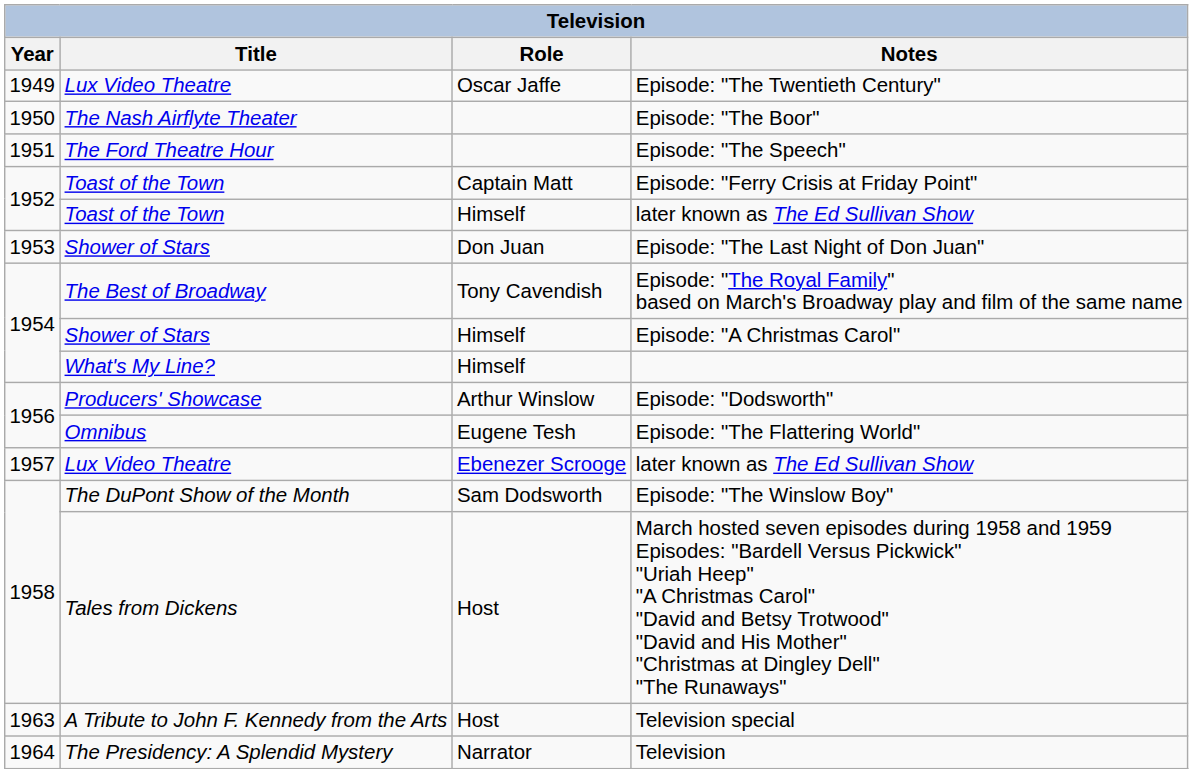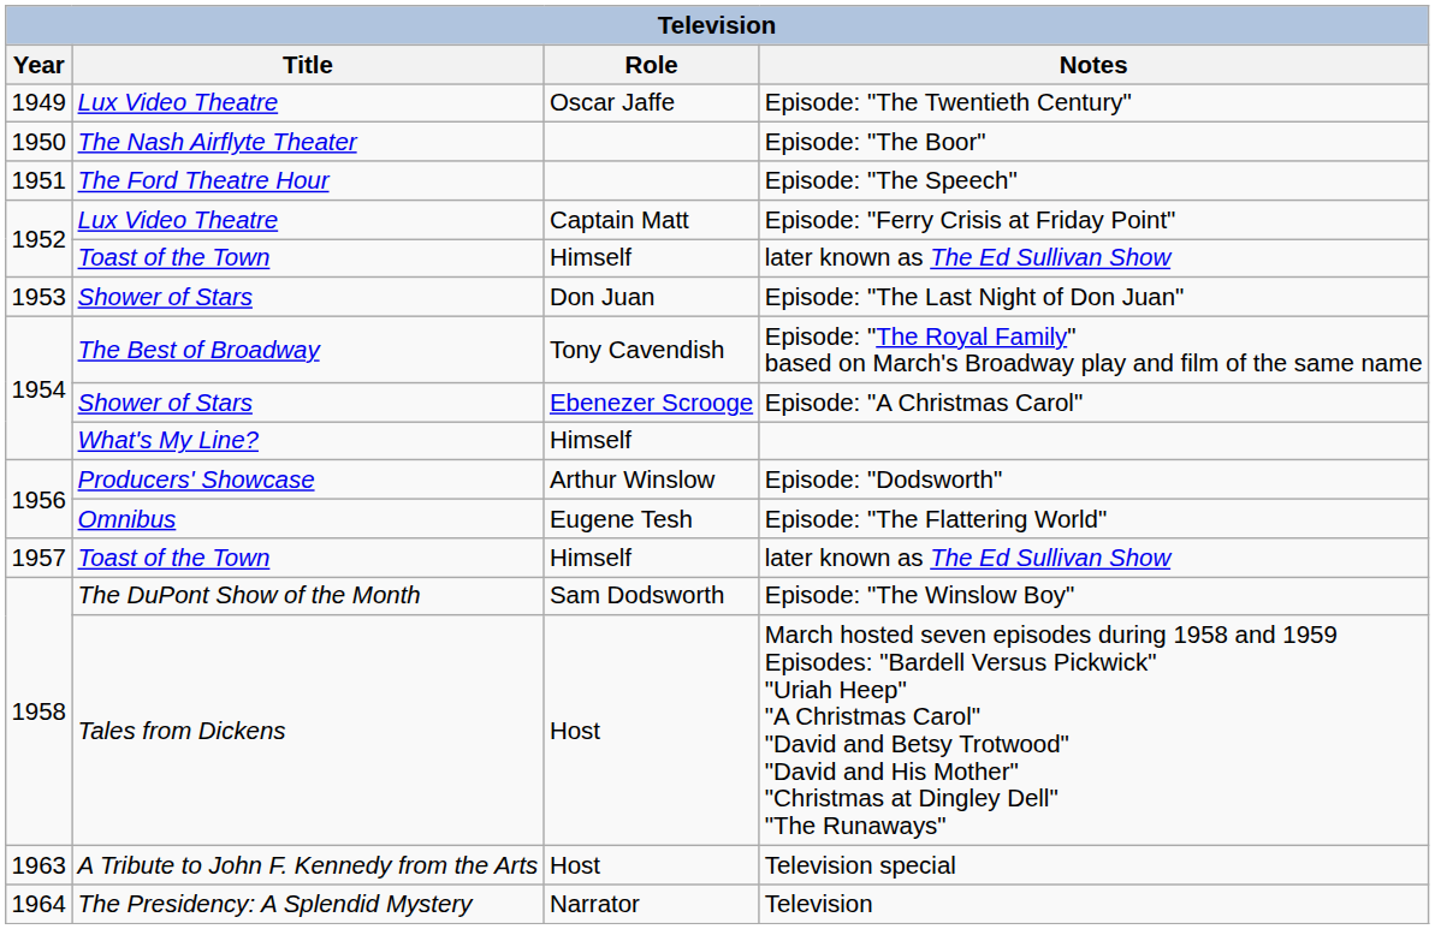Episode: "Ferry Crisis at Friday Point" | Title: Toast of the Town -> Lux Video Theatre
Episode: "A Christmas Carol" | Role: Himself -> Ebenezer Scrooge
1957 / later known as The Ed Sullivan Show | Title: Lux Video Theatre -> Toast of the Town
1957 / later known as The Ed Sullivan Show | Role: Ebenezer Scrooge -> Himself
